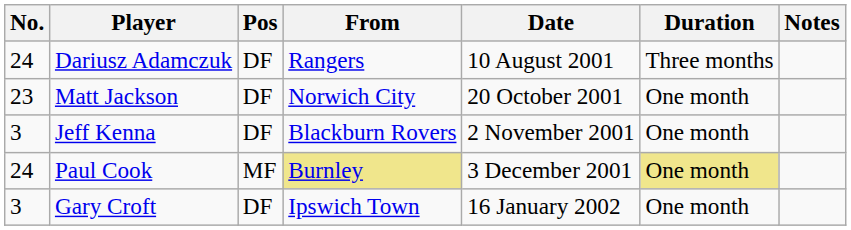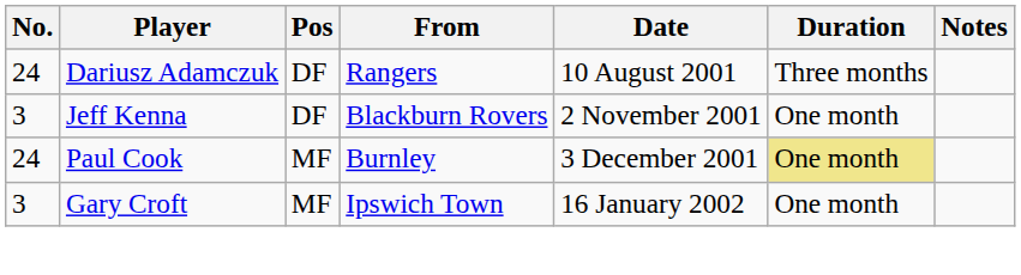- row: 23 | Matt Jackson | DF | Norwich City | 20 October 2001 | One month
Paul Cook | From: khaki background -> no background
Gary Croft | Pos: DF -> MF
